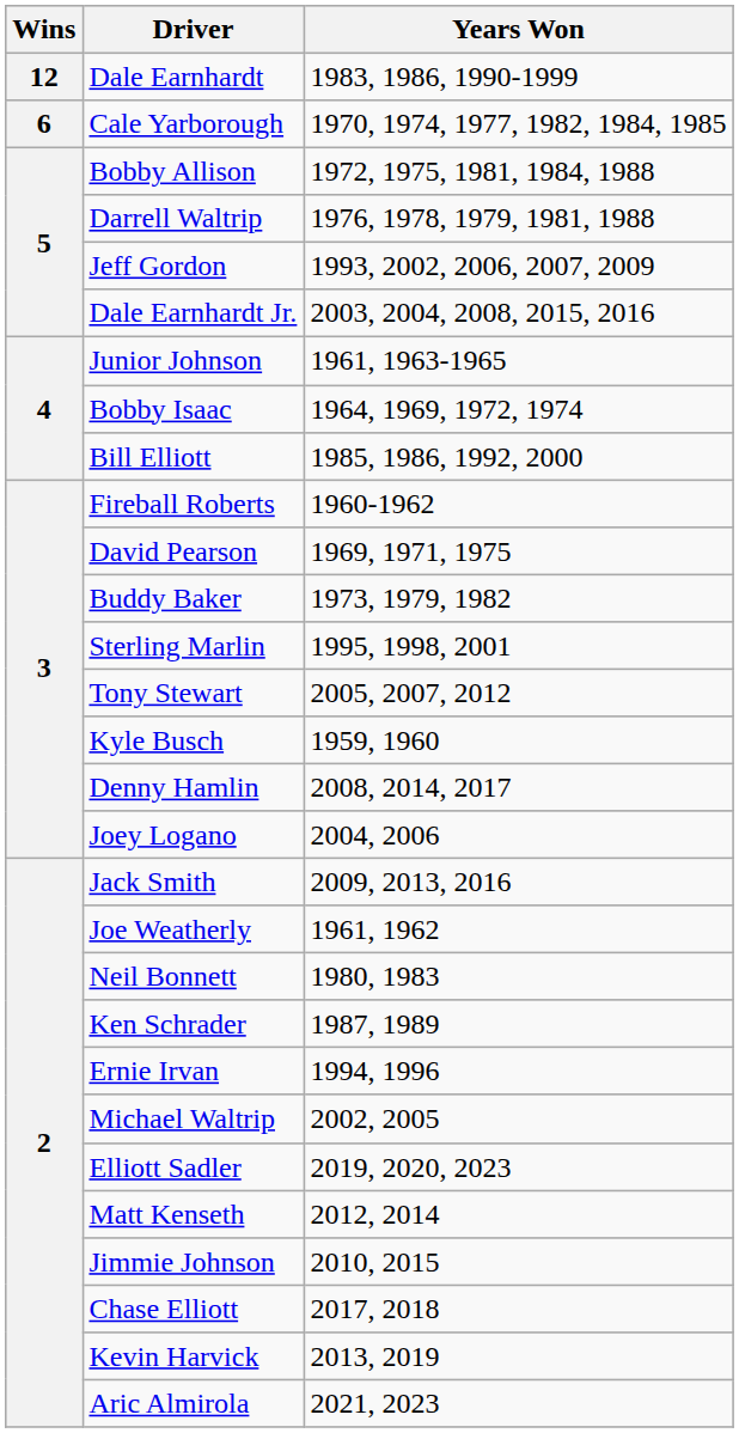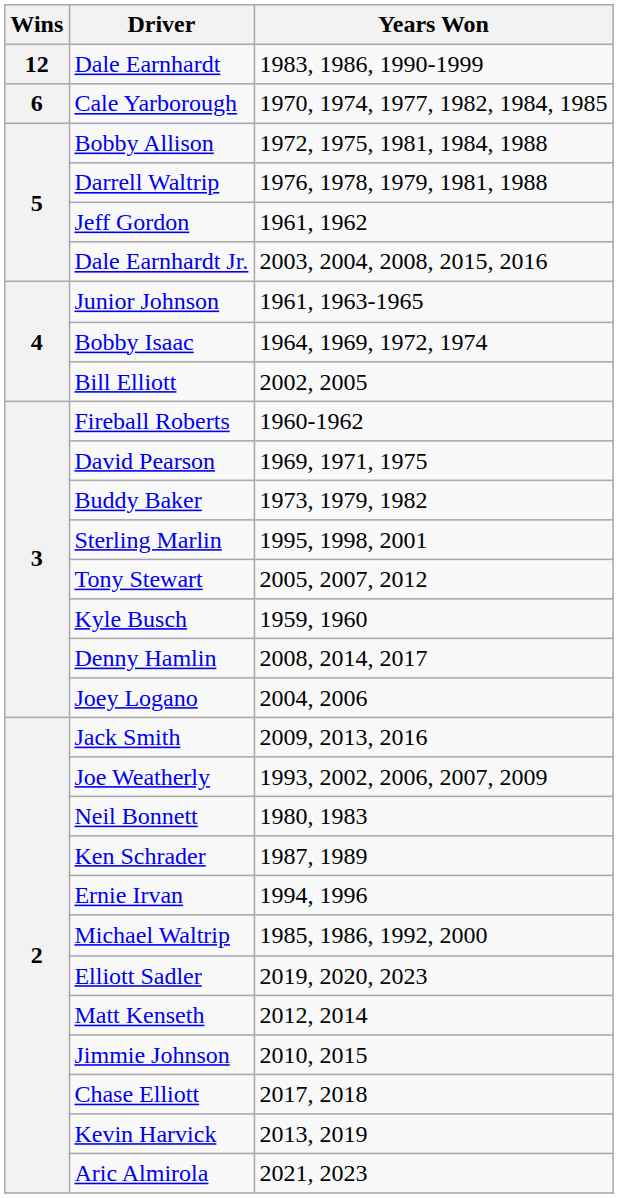Jeff Gordon | Years Won: 1993, 2002, 2006, 2007, 2009 -> 1961, 1962
Bill Elliott | Years Won: 1985, 1986, 1992, 2000 -> 2002, 2005
Joe Weatherly | Years Won: 1961, 1962 -> 1993, 2002, 2006, 2007, 2009
Michael Waltrip | Years Won: 2002, 2005 -> 1985, 1986, 1992, 2000
